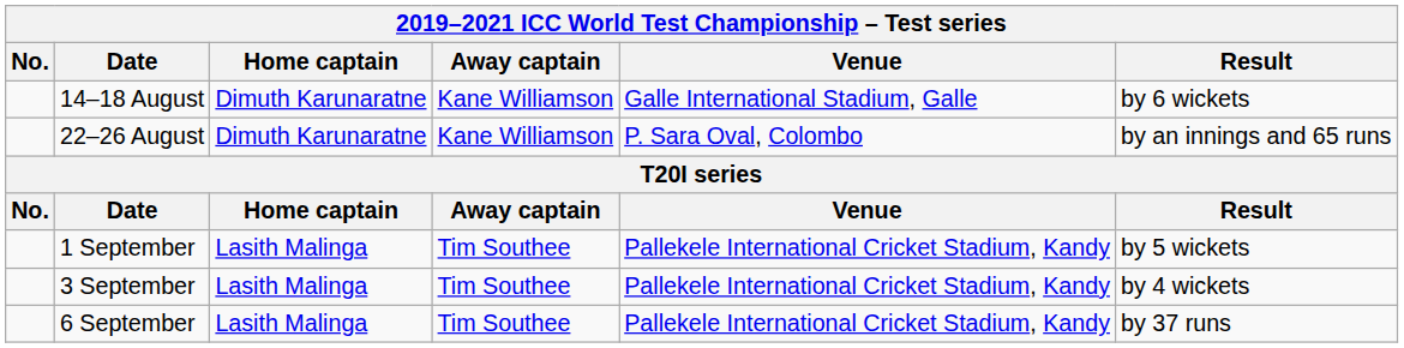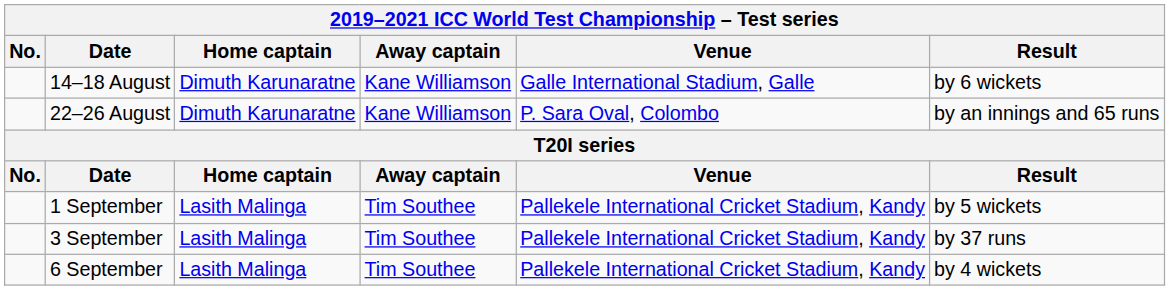3 September | Result: by 4 wickets -> by 37 runs
6 September | Result: by 37 runs -> by 4 wickets
